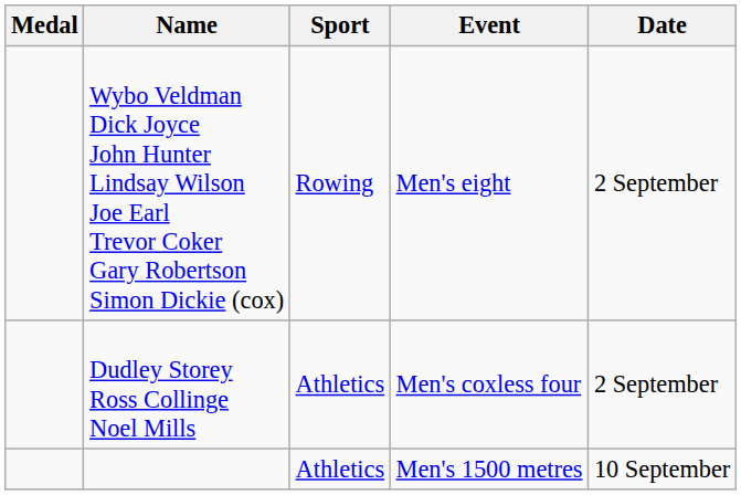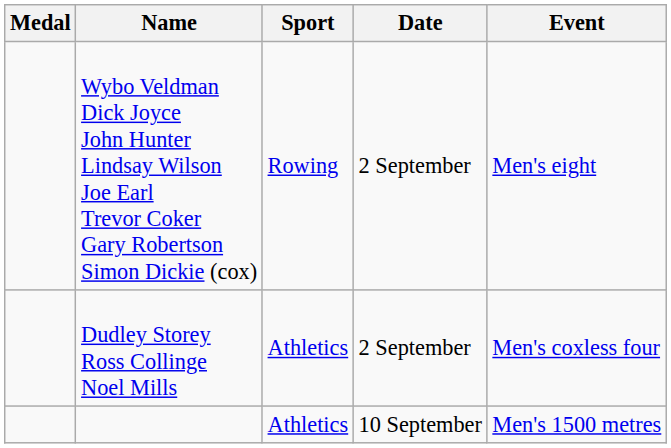columns swapped: Event <-> Date
